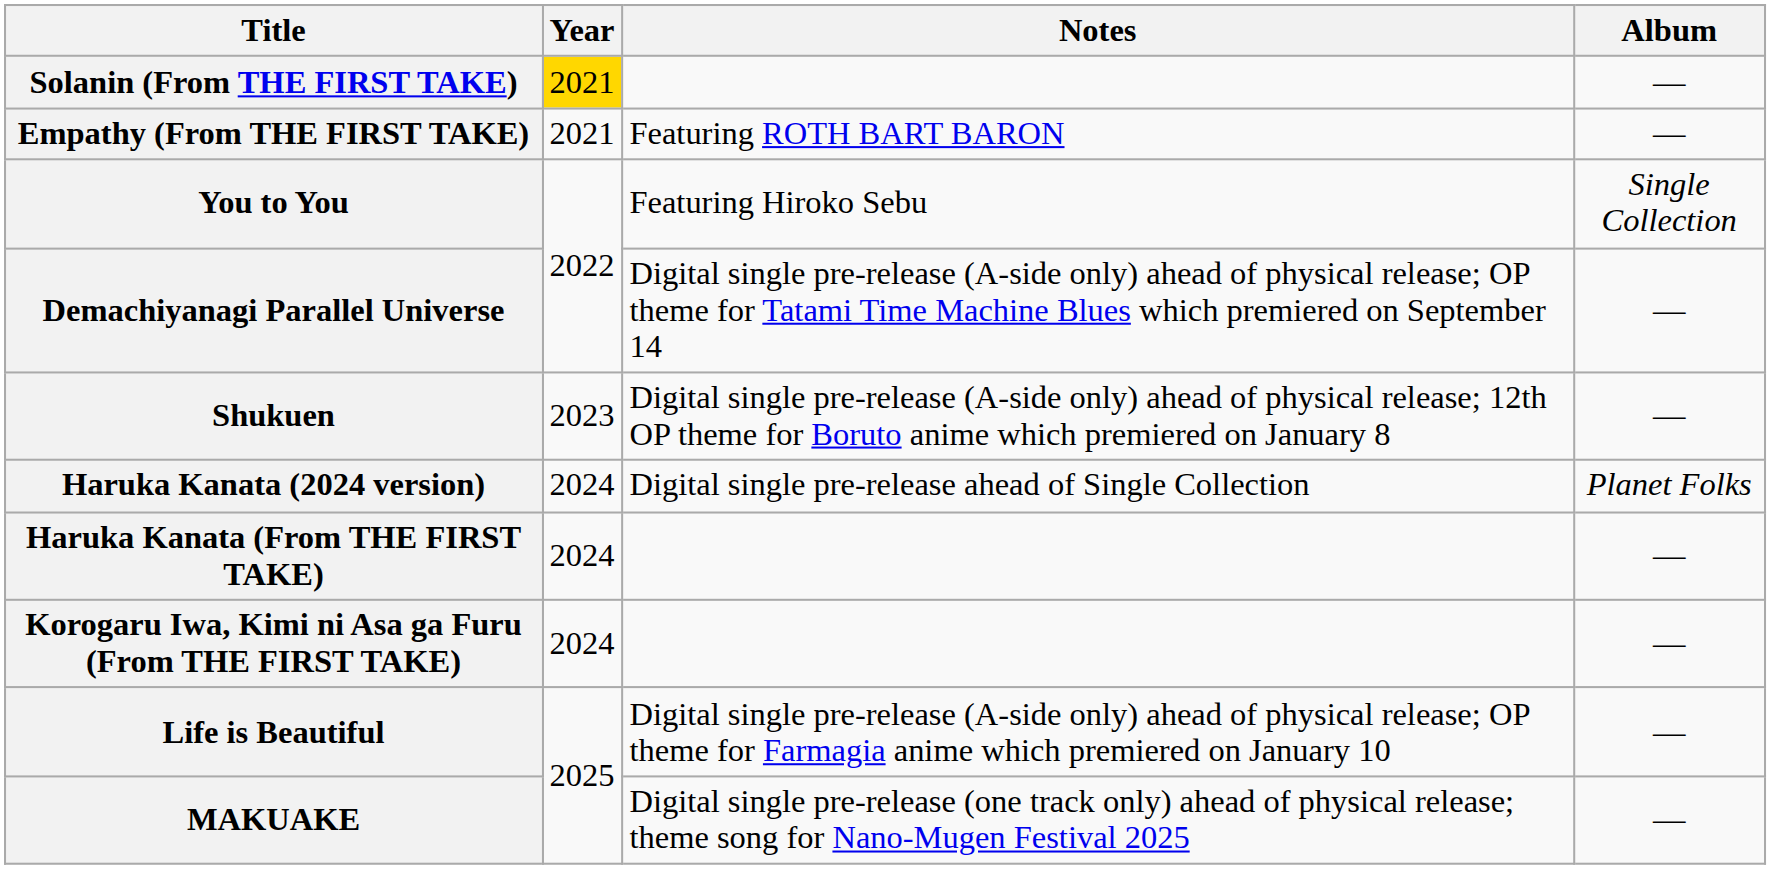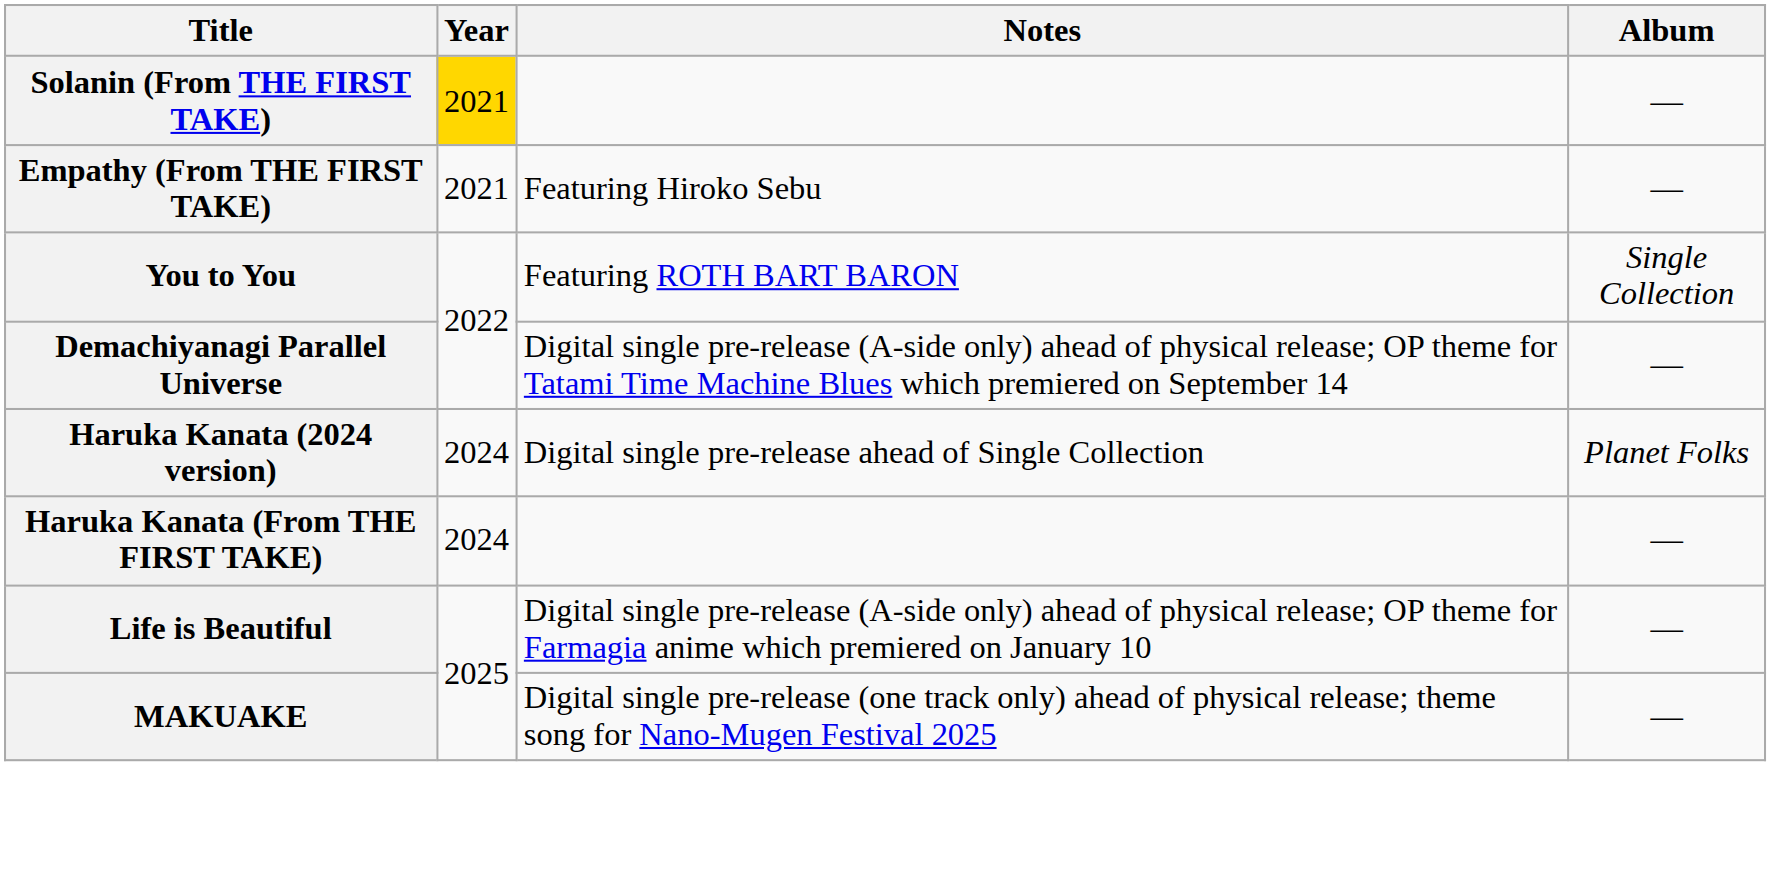Empathy (From THE FIRST TAKE) | Notes: Featuring ROTH BART BARON -> Featuring Hiroko Sebu
You to You | Notes: Featuring Hiroko Sebu -> Featuring ROTH BART BARON
- row: Shukuen | 2023 | Digital single pre-release (A-side only) ahead of physical release; 12th OP theme for Boruto anime which premiered on January 8 | —
- row: Korogaru Iwa, Kimi ni Asa ga Furu (From THE FIRST TAKE) | 2024 | —
